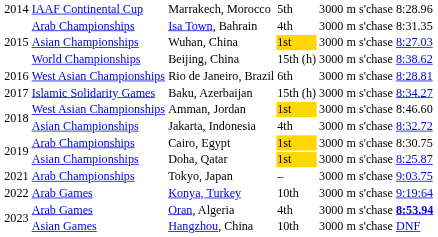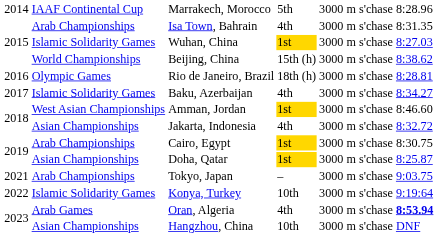Wuhan, China | column 2: Asian Championships -> Islamic Solidarity Games
Rio de Janeiro, Brazil | column 2: West Asian Championships -> Olympic Games
Rio de Janeiro, Brazil | column 4: 6th -> 18th (h)
Baku, Azerbaijan | column 4: 15th (h) -> 4th
Konya, Turkey | column 2: Arab Games -> Islamic Solidarity Games
Hangzhou, China | column 2: Asian Games -> Asian Championships
